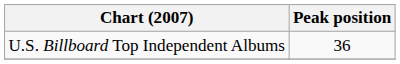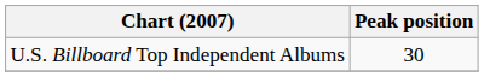U.S. Billboard Top Independent Albums | Peak position: 36 -> 30
